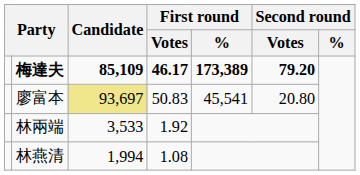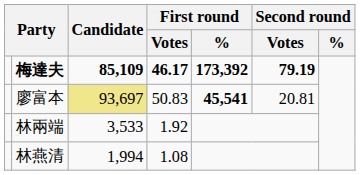梅達夫 | First round / %: 173,389 -> 173,392
梅達夫 | Second round / Votes: 79.20 -> 79.19
廖富本 | First round / %: normal -> bold
廖富本 | Second round / Votes: 20.80 -> 20.81
